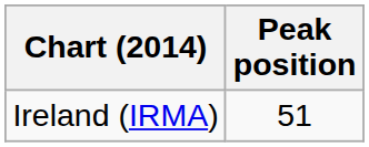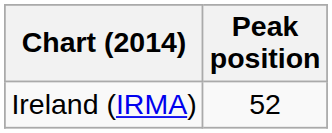Ireland (IRMA) | Peak position: 51 -> 52
